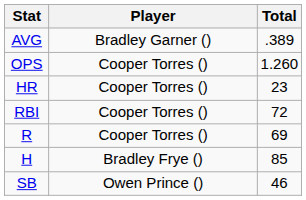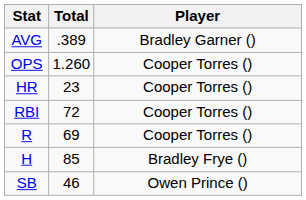columns swapped: Player <-> Total
